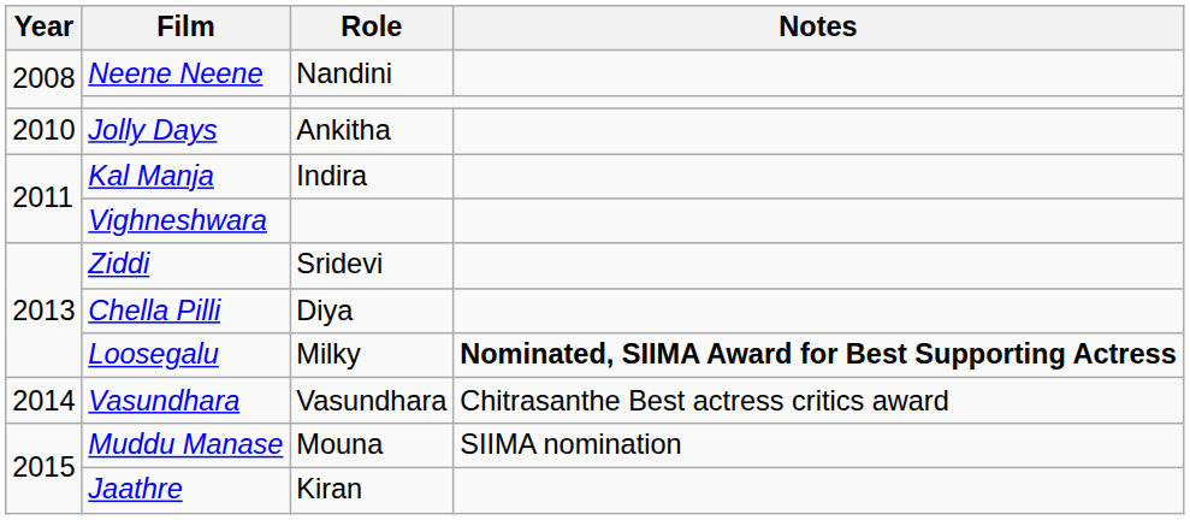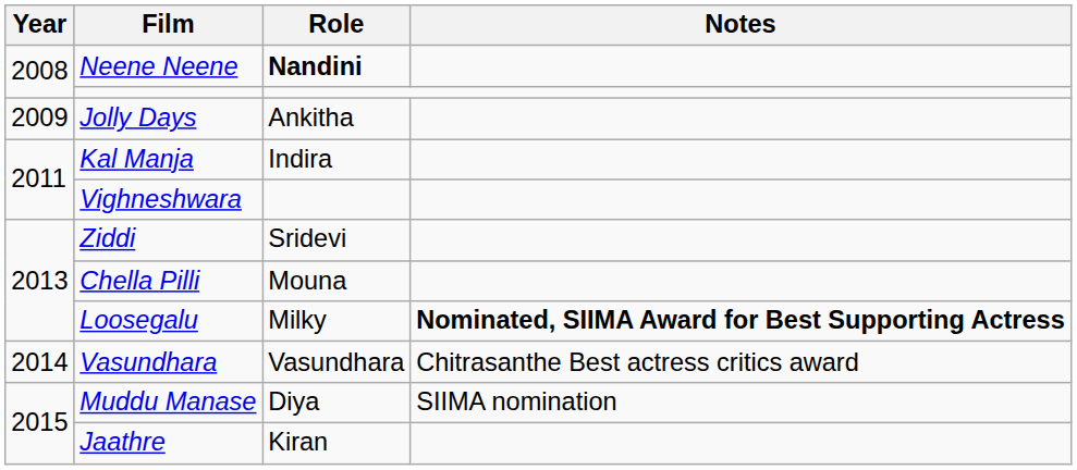Neene Neene | Role: normal -> bold
Jolly Days | Year: 2010 -> 2009
Chella Pilli | Role: Diya -> Mouna
Muddu Manase | Role: Mouna -> Diya
